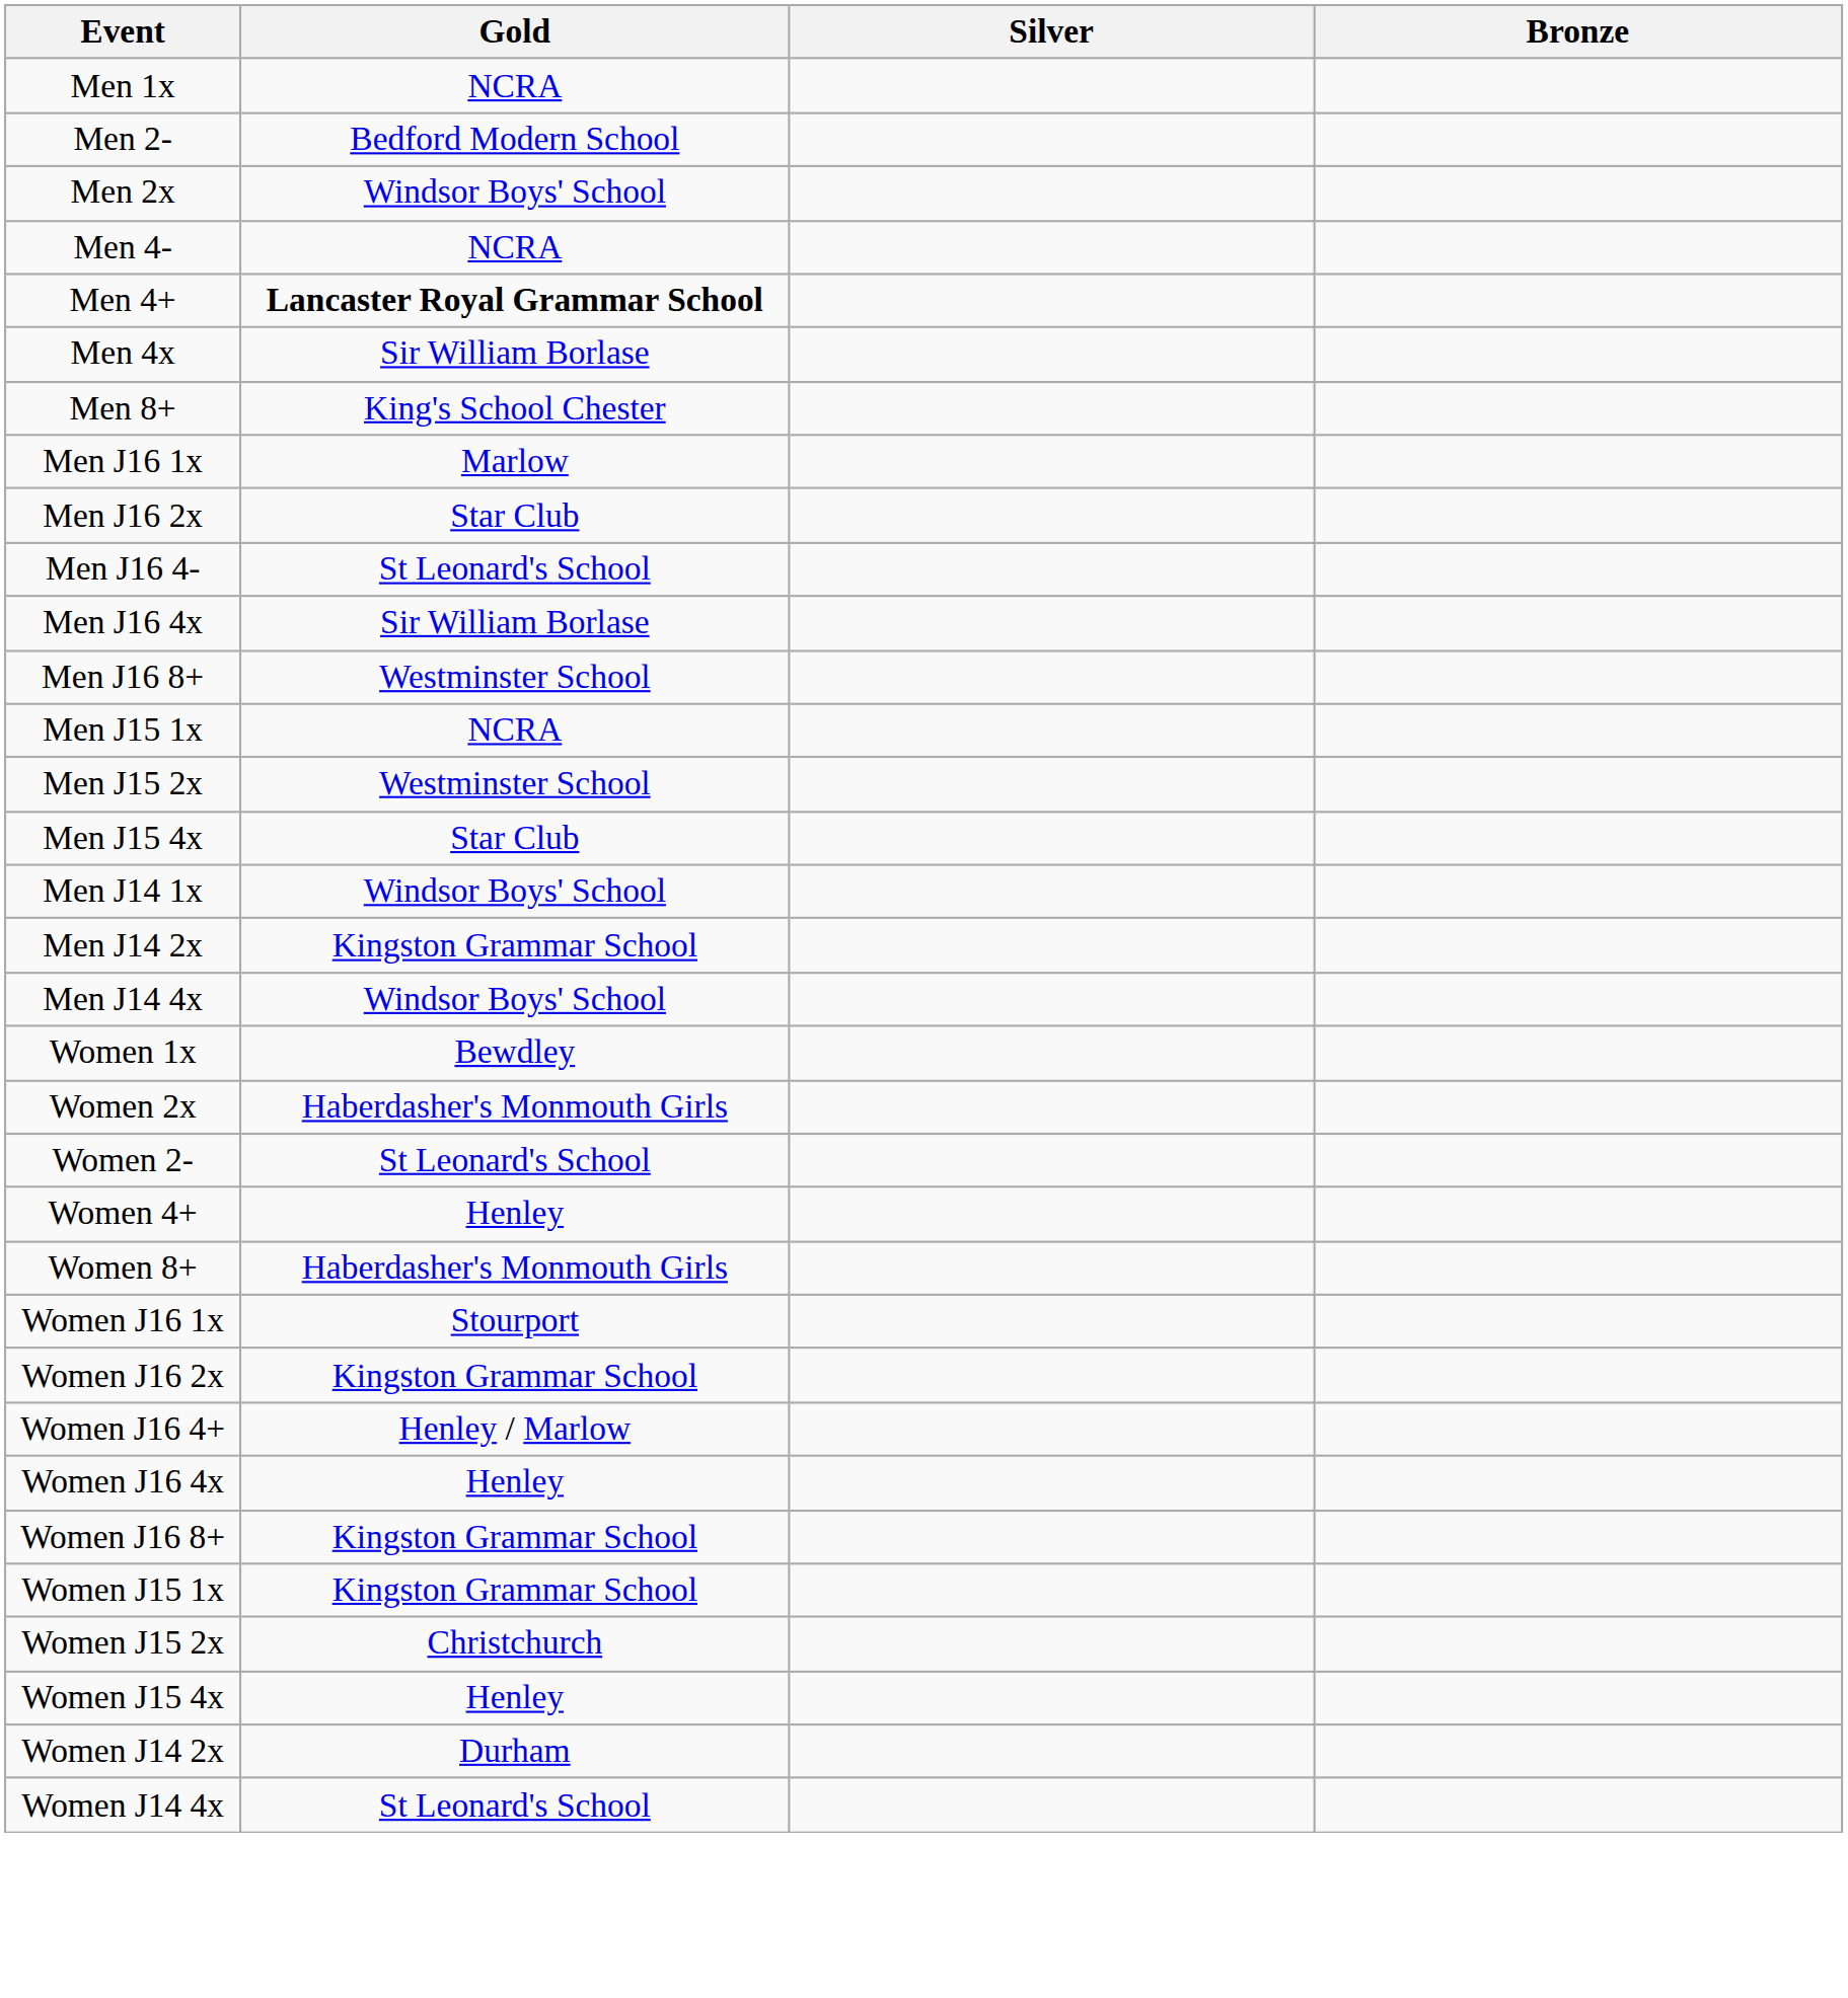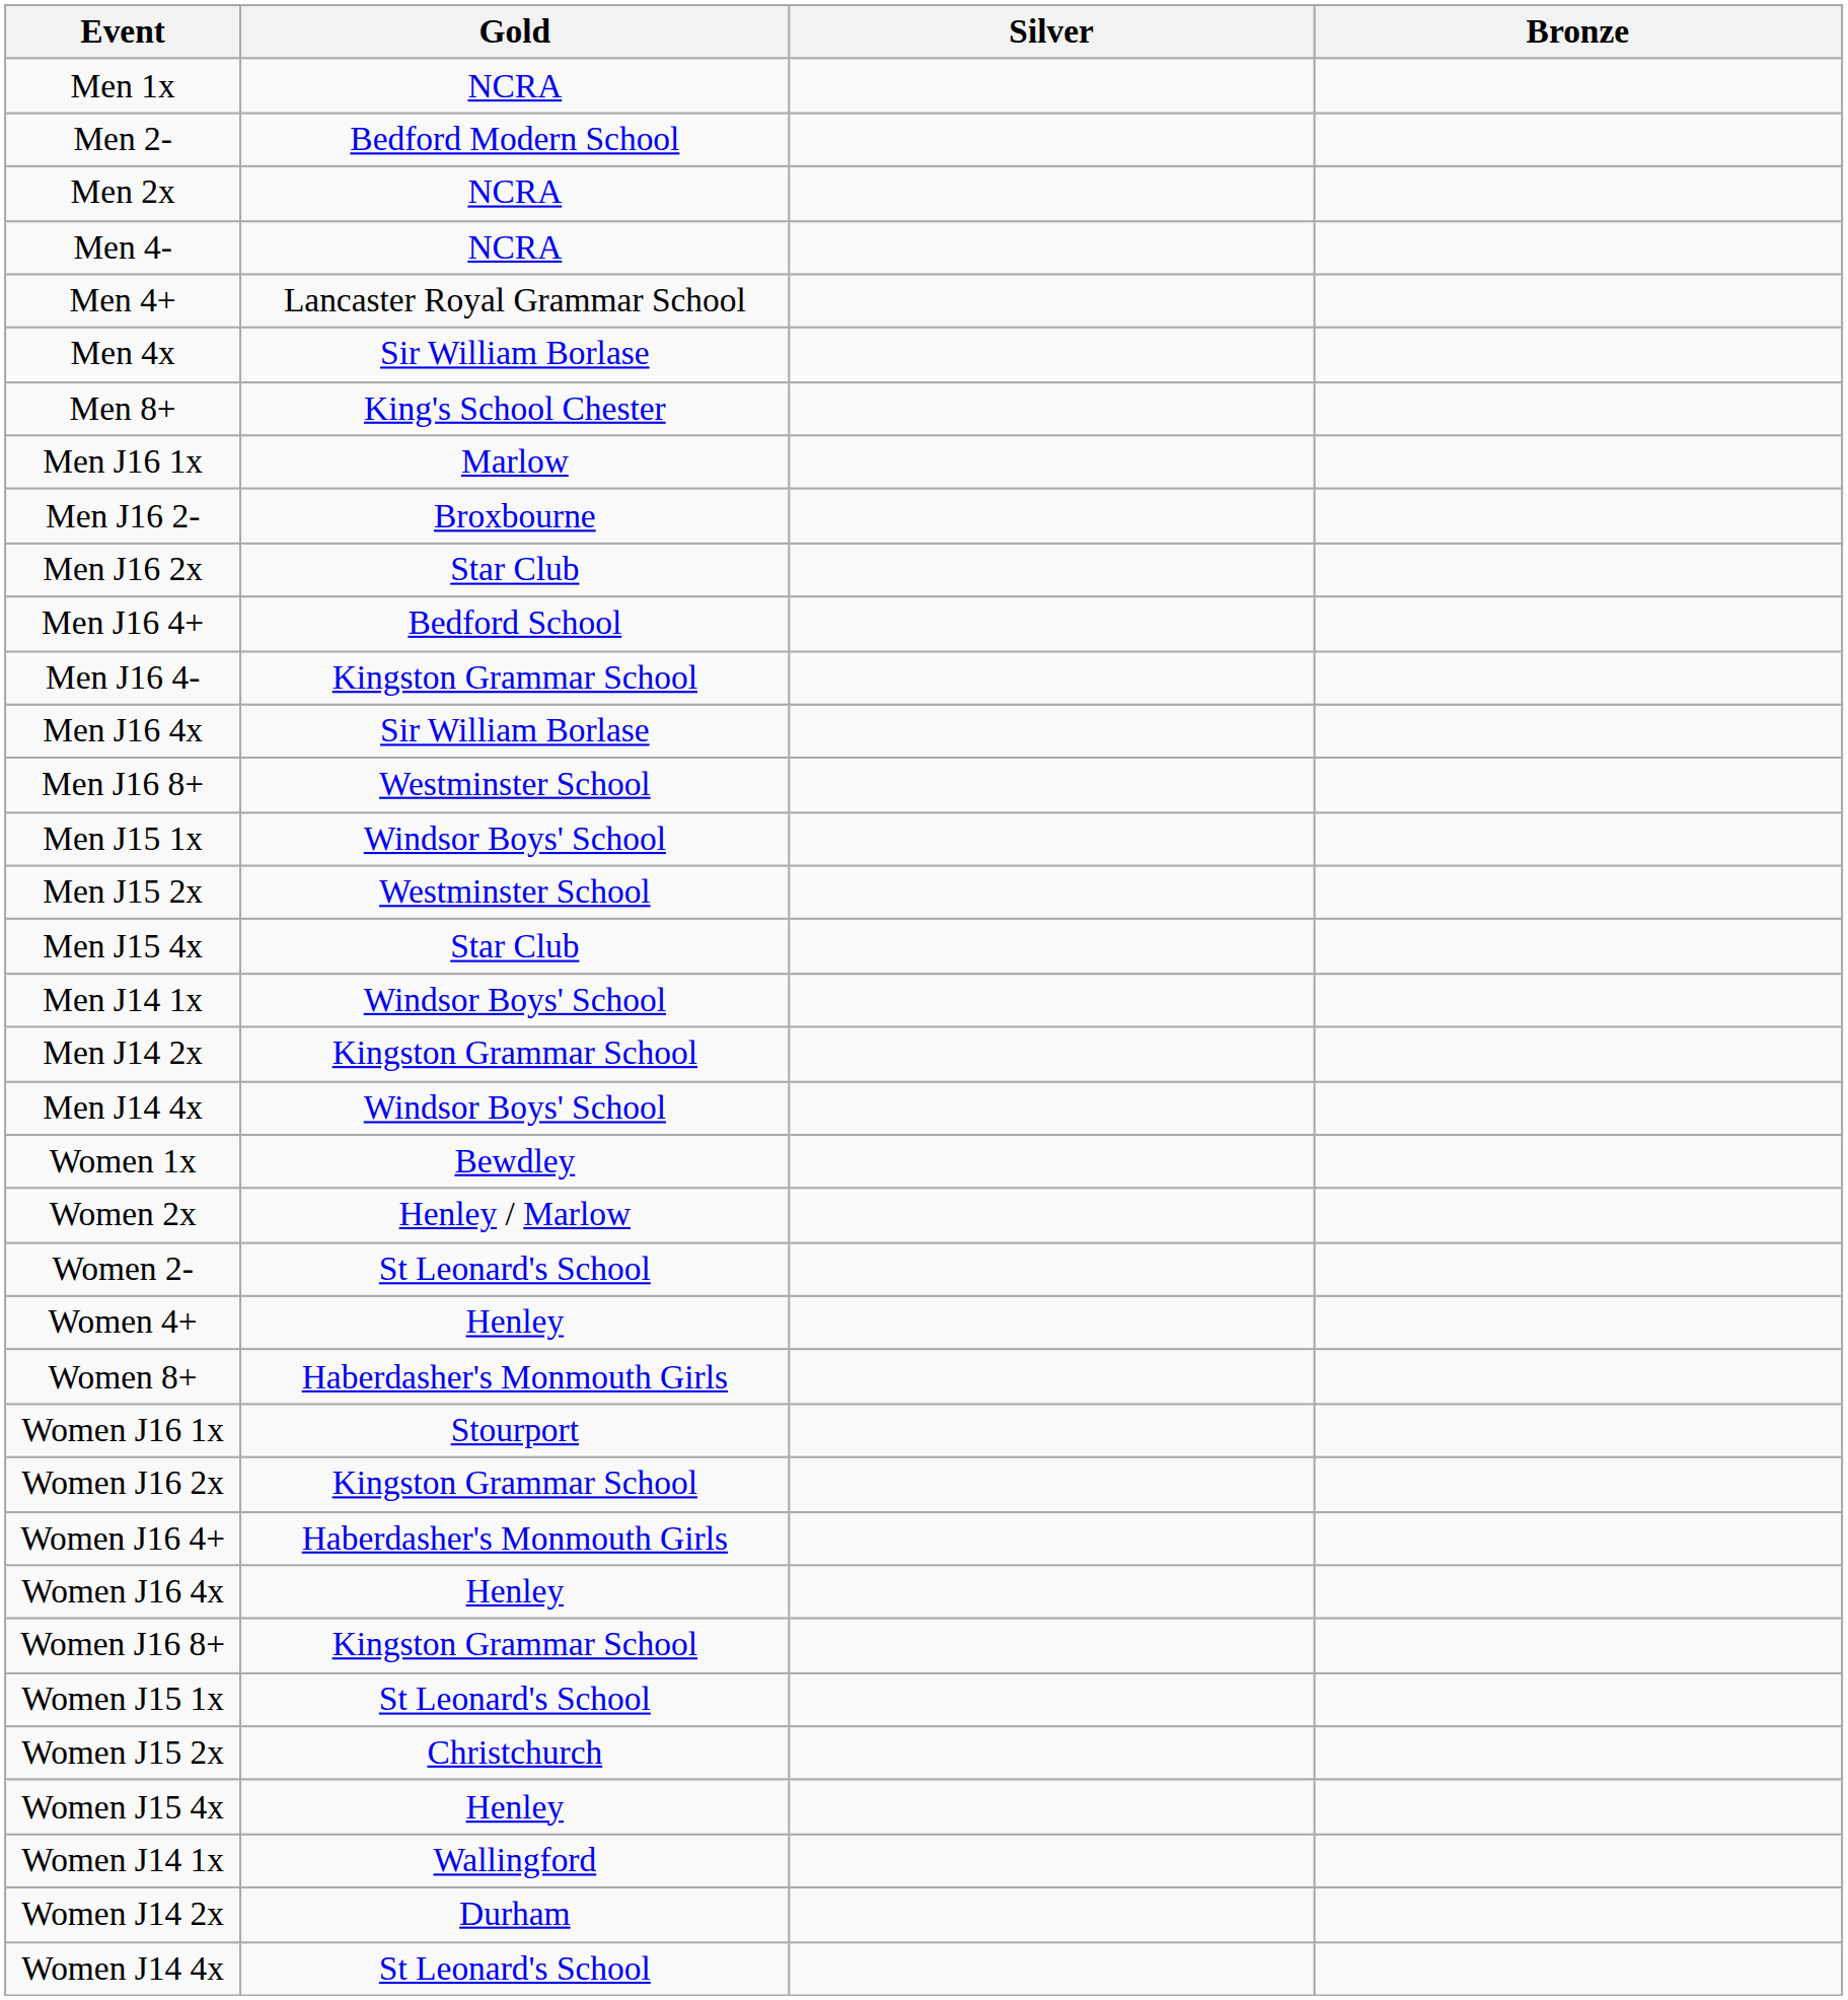Men 2x | Gold: Windsor Boys' School -> NCRA
Men 4+ | Gold: bold -> normal
+ row: Men J16 2- | Broxbourne
+ row: Men J16 4+ | Bedford School
Men J16 4- | Gold: St Leonard's School -> Kingston Grammar School
Men J15 1x | Gold: NCRA -> Windsor Boys' School
Women 2x | Gold: Haberdasher's Monmouth Girls -> Henley / Marlow
Women J16 4+ | Gold: Henley / Marlow -> Haberdasher's Monmouth Girls
Women J15 1x | Gold: Kingston Grammar School -> St Leonard's School
+ row: Women J14 1x | Wallingford
